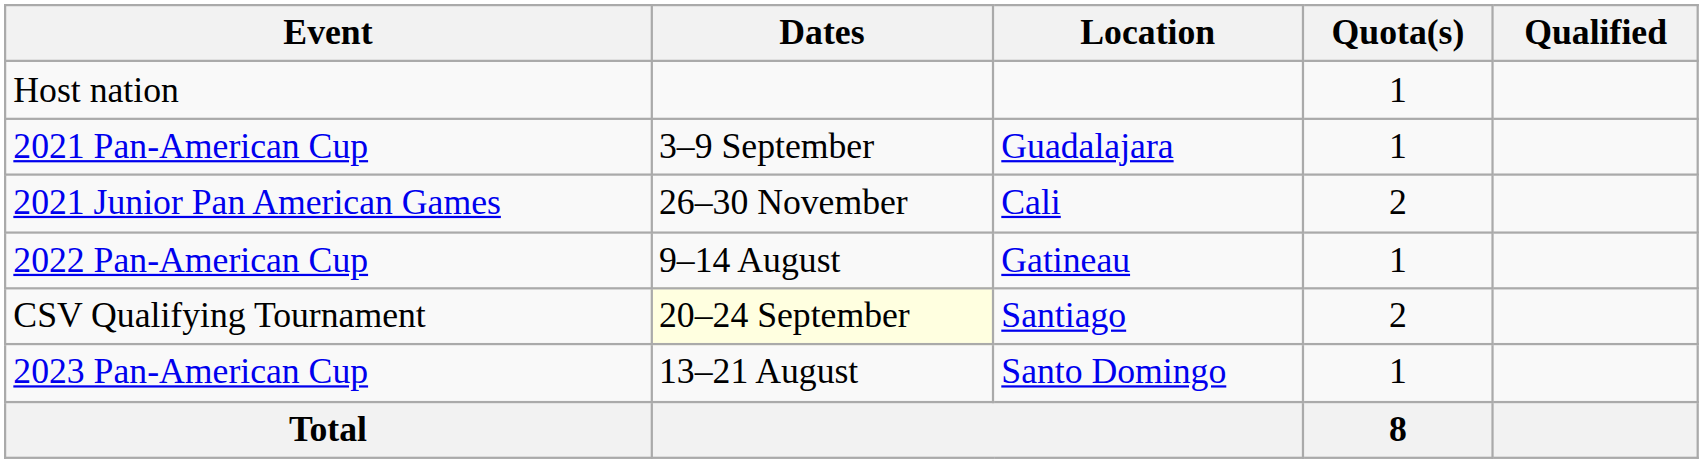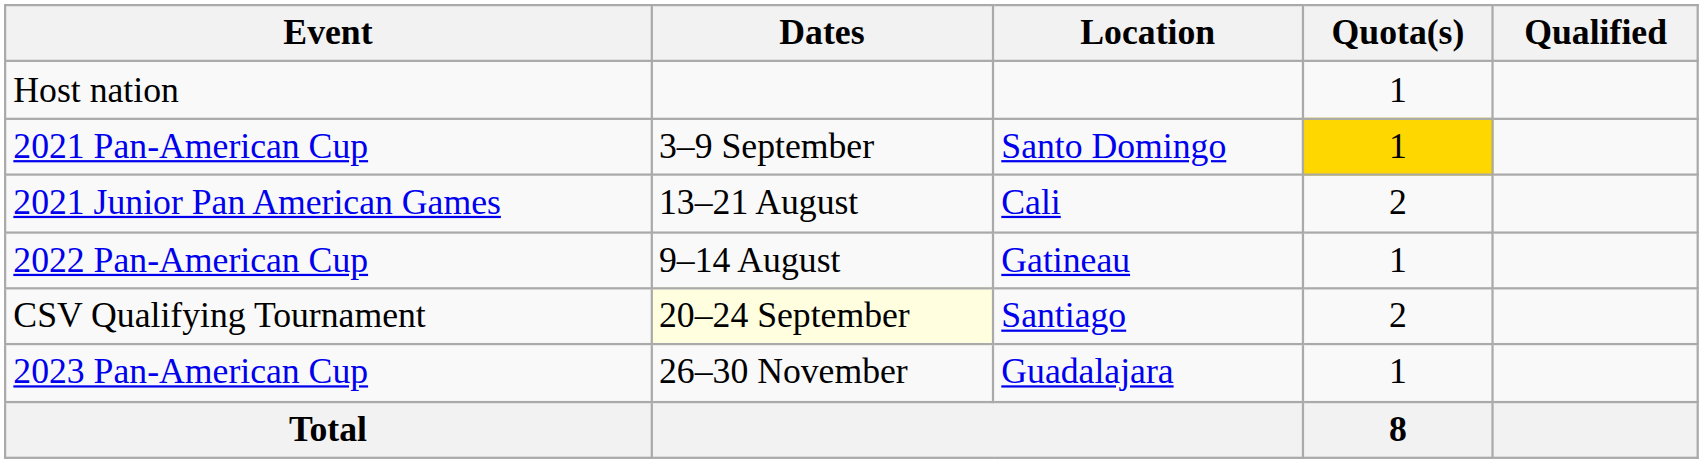2021 Pan-American Cup | Location: Guadalajara -> Santo Domingo
2021 Pan-American Cup | Quota(s): no background -> gold background
2021 Junior Pan American Games | Dates: 26–30 November -> 13–21 August
2023 Pan-American Cup | Dates: 13–21 August -> 26–30 November
2023 Pan-American Cup | Location: Santo Domingo -> Guadalajara
